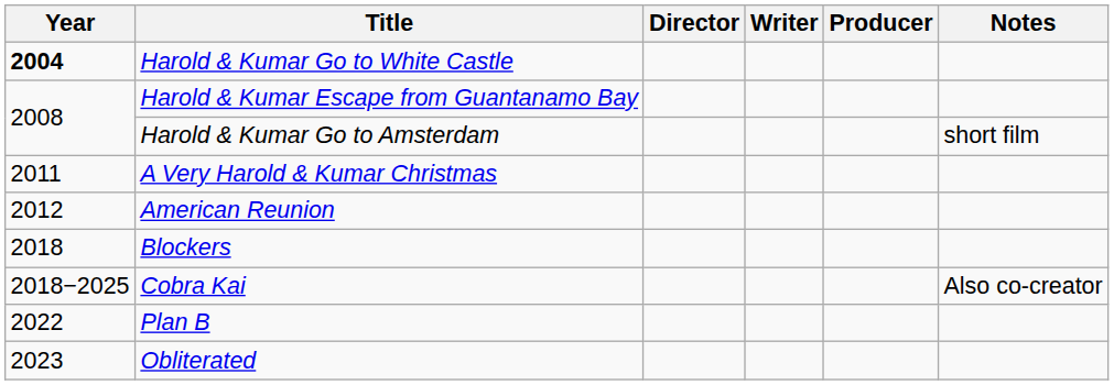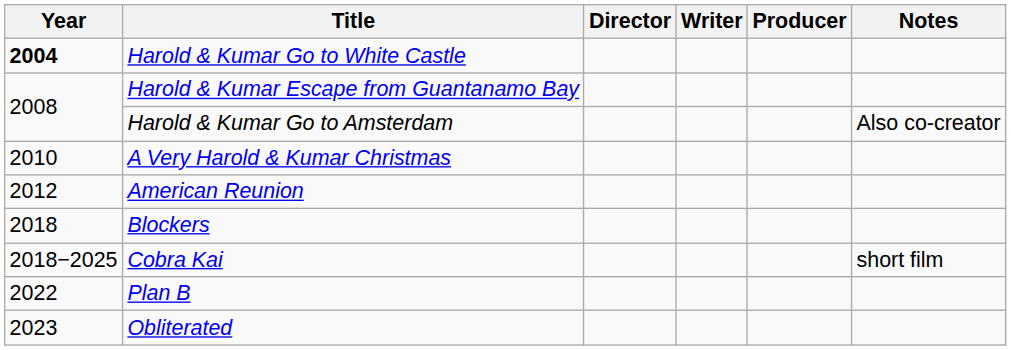Harold & Kumar Go to Amsterdam | Notes: short film -> Also co-creator
A Very Harold & Kumar Christmas | Year: 2011 -> 2010
Cobra Kai | Notes: Also co-creator -> short film
